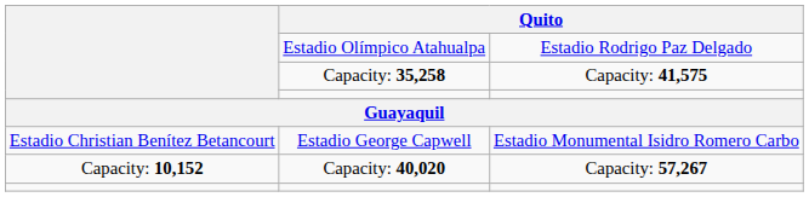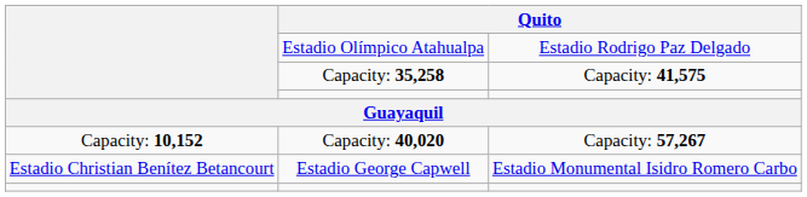rows swapped: Estadio George Capwell <-> Capacity: 40,020
